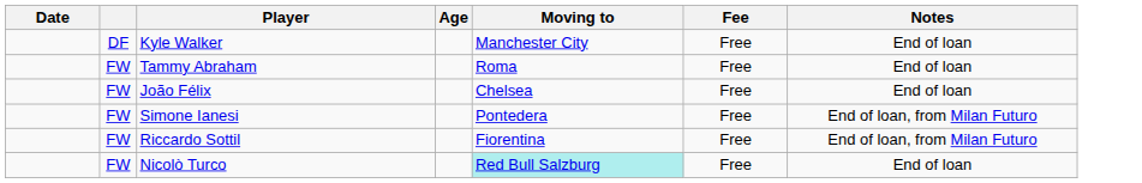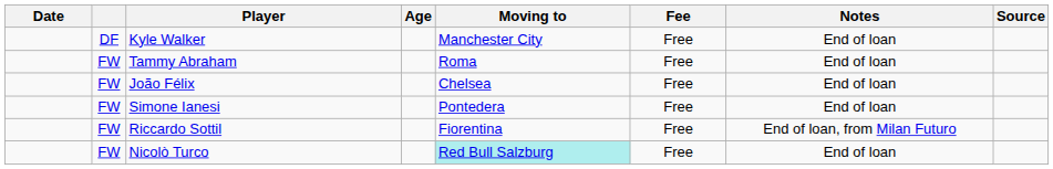+ column: Source
Simone Ianesi | Notes: End of loan, from Milan Futuro -> End of loan
